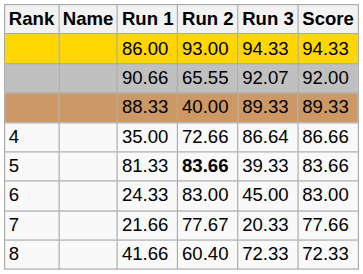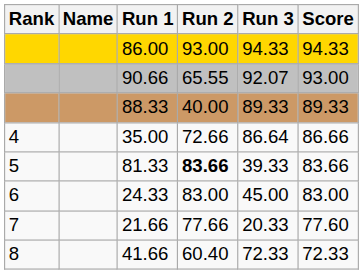90.66 | Score: 92.00 -> 93.00
21.66 | Run 2: 77.67 -> 77.66
21.66 | Score: 77.66 -> 77.60
